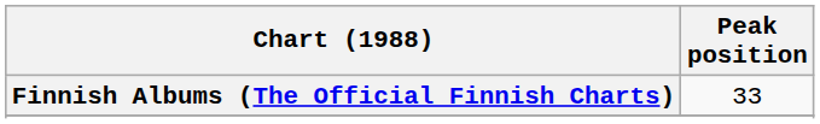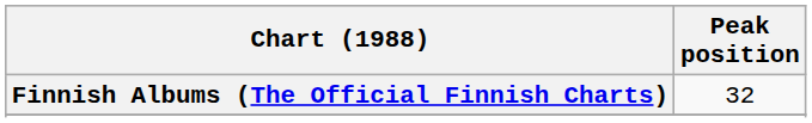Finnish Albums (The Official Finnish Charts) | Peak position: 33 -> 32
